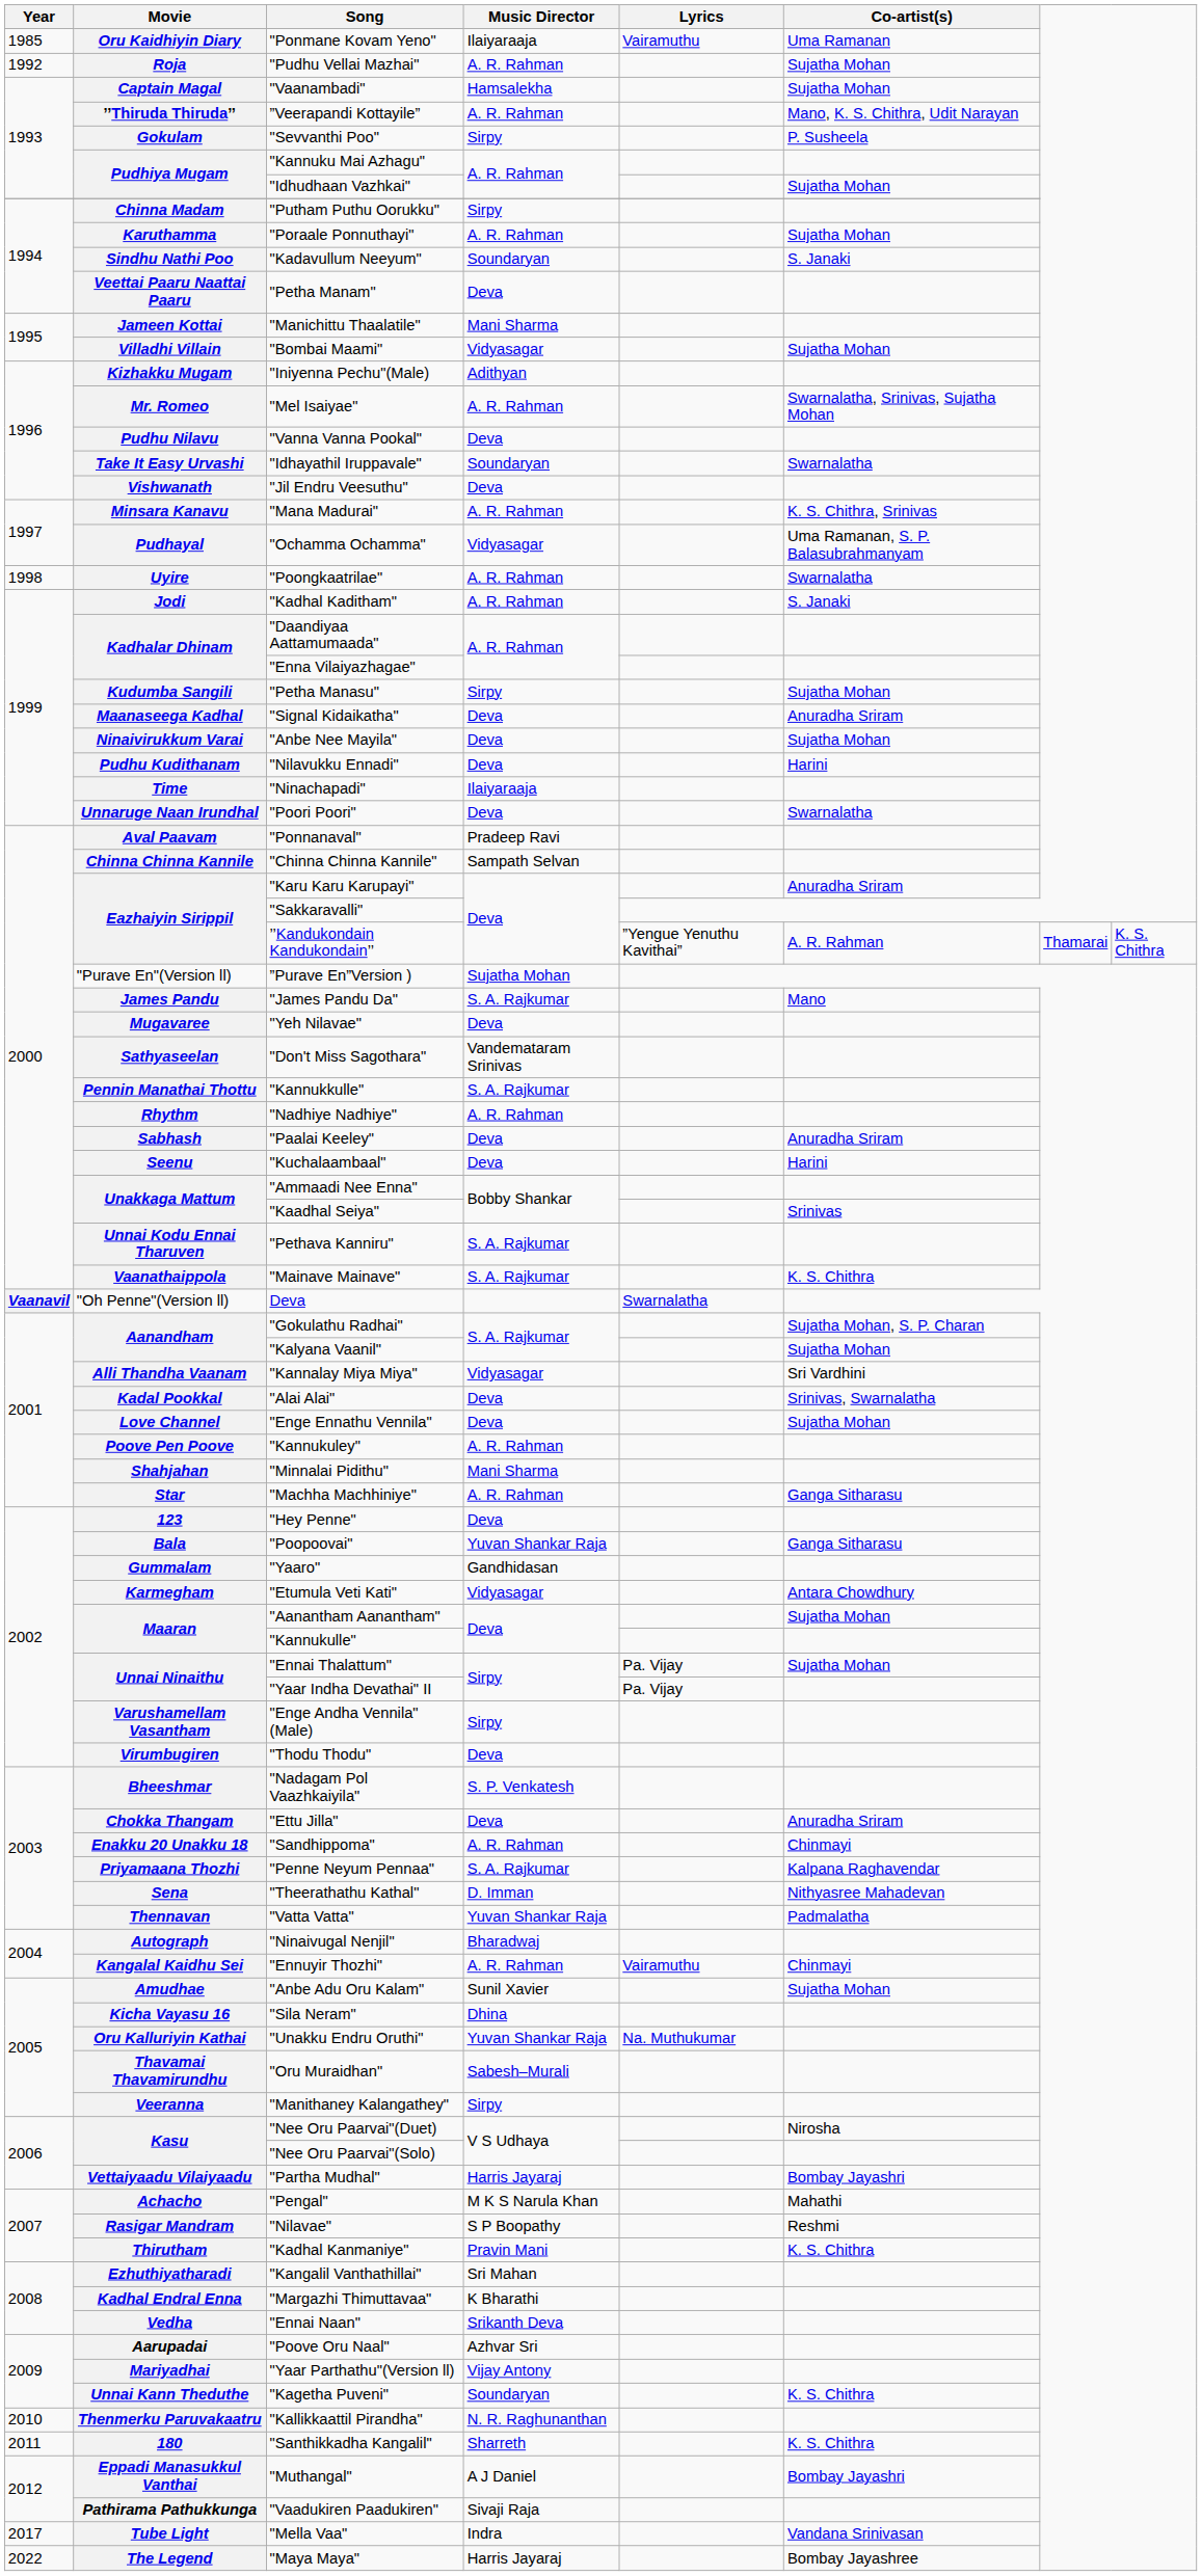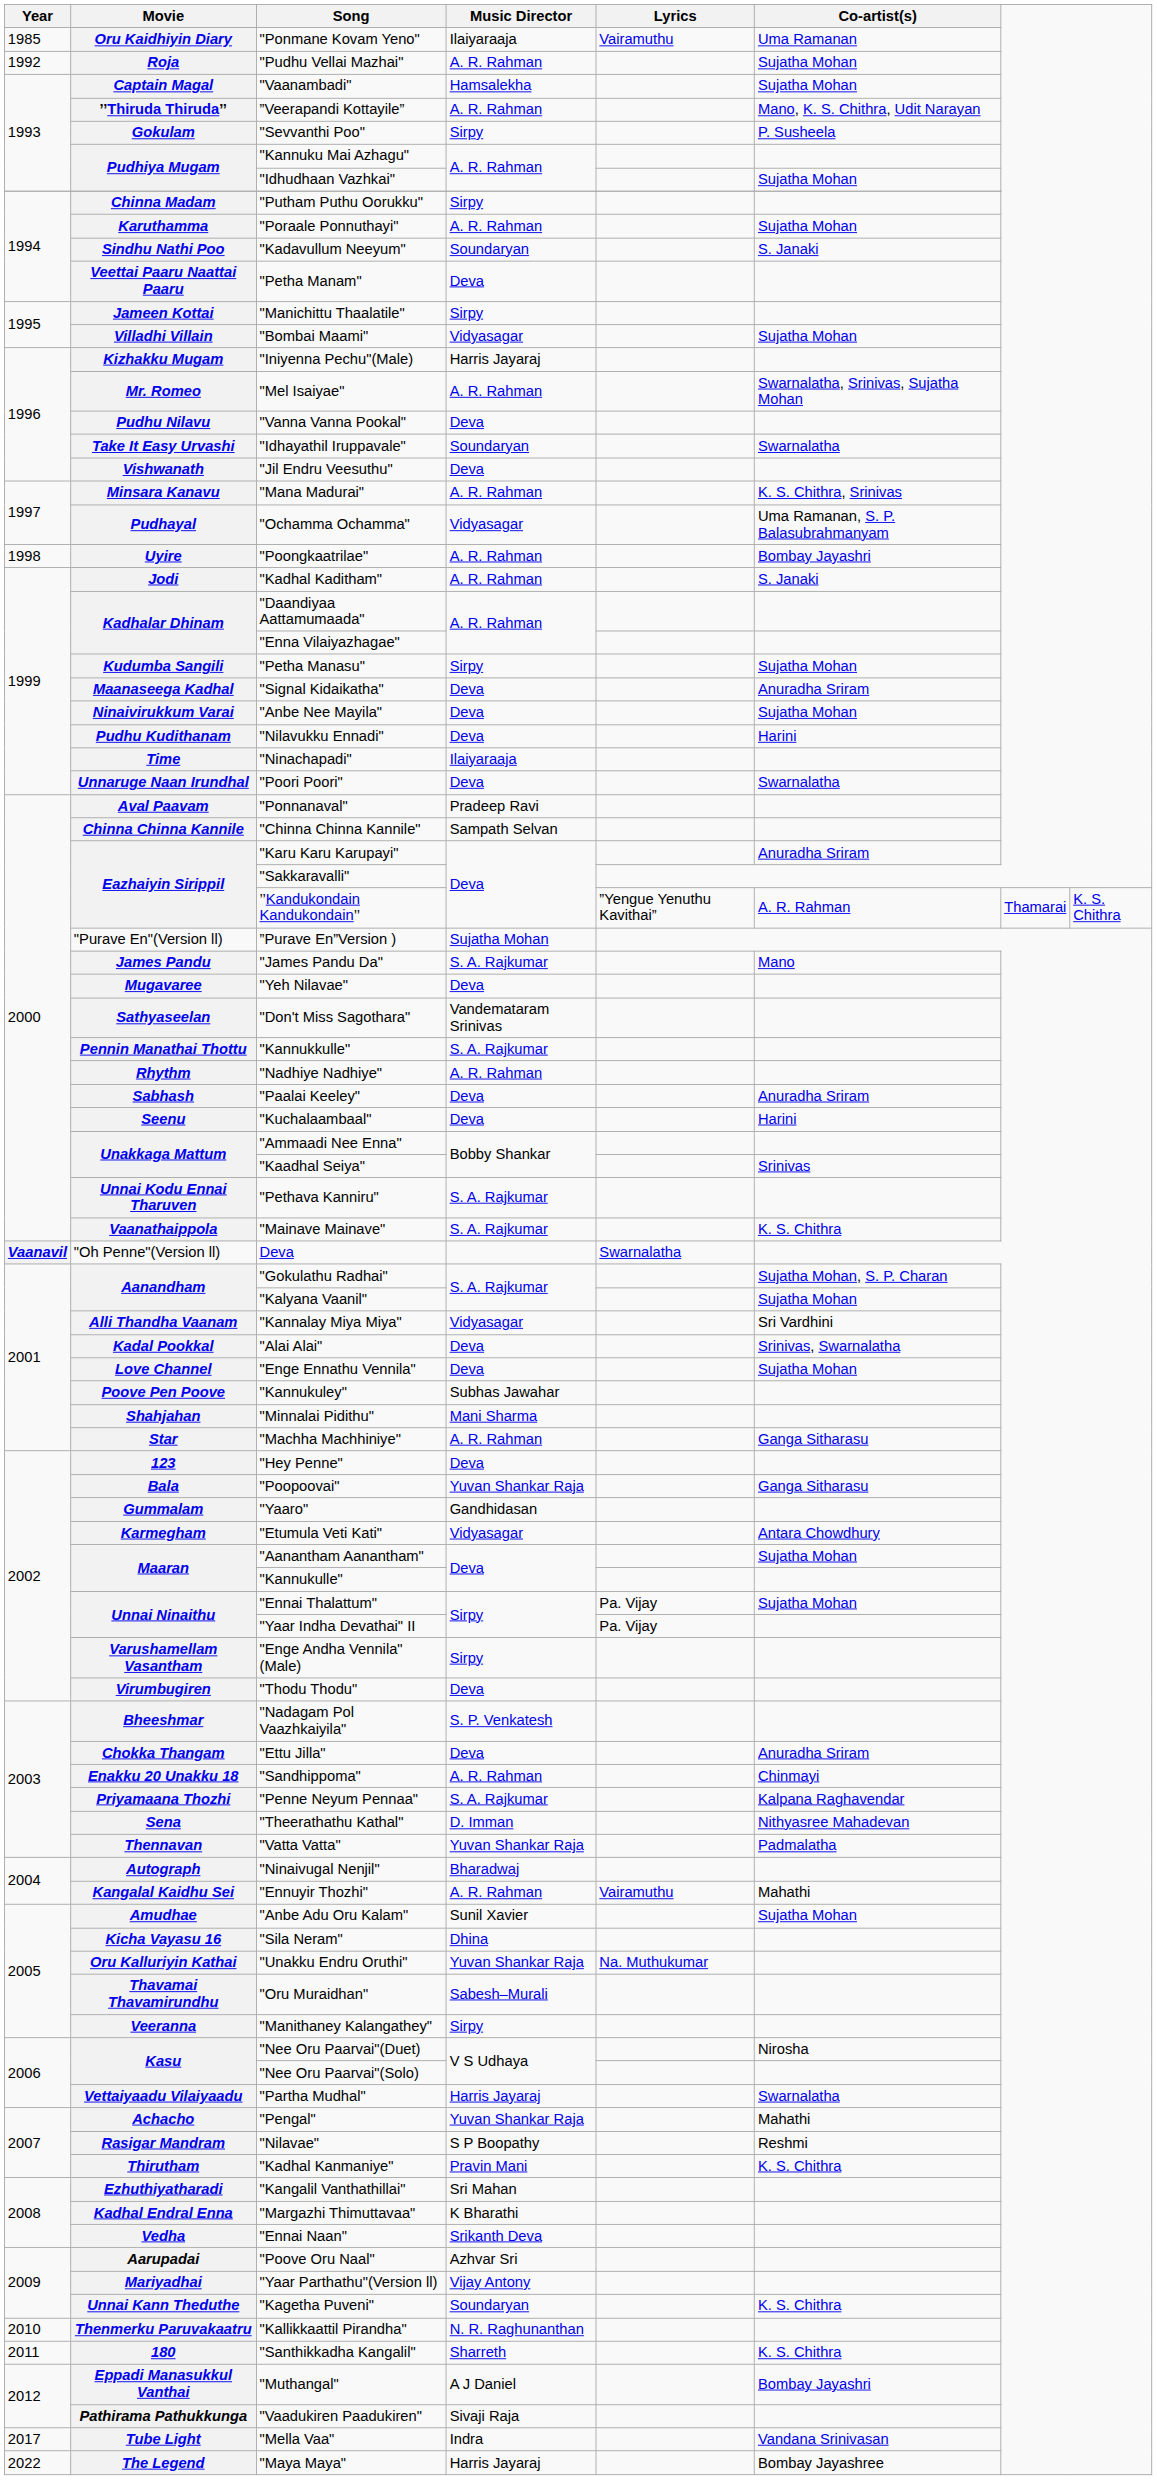Jameen Kottai | Music Director: Mani Sharma -> Sirpy
Kizhakku Mugam | Music Director: Adithyan -> Harris Jayaraj
Uyire | Co-artist(s): Swarnalatha -> Bombay Jayashri
Poove Pen Poove | Music Director: A. R. Rahman -> Subhas Jawahar
Kangalal Kaidhu Sei | Co-artist(s): Chinmayi -> Mahathi
Vettaiyaadu Vilaiyaadu | Co-artist(s): Bombay Jayashri -> Swarnalatha
Achacho | Music Director: M K S Narula Khan -> Yuvan Shankar Raja
